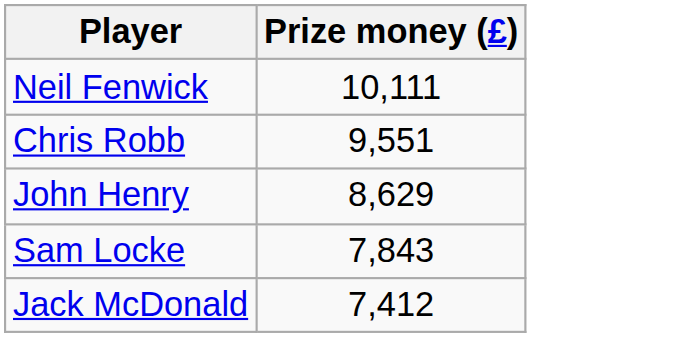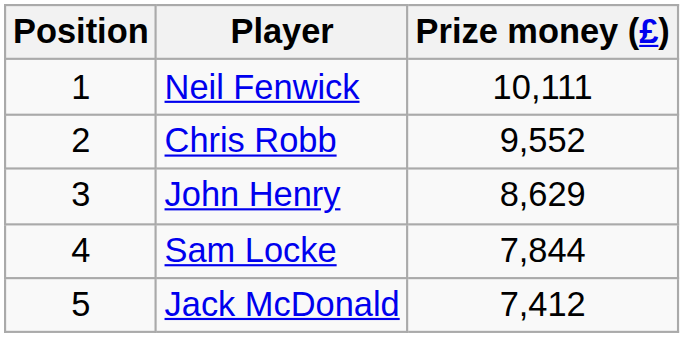+ column: Position | 1 | 2 | 3 | 4 | 5
Chris Robb | Prize money (£): 9,551 -> 9,552
Sam Locke | Prize money (£): 7,843 -> 7,844
